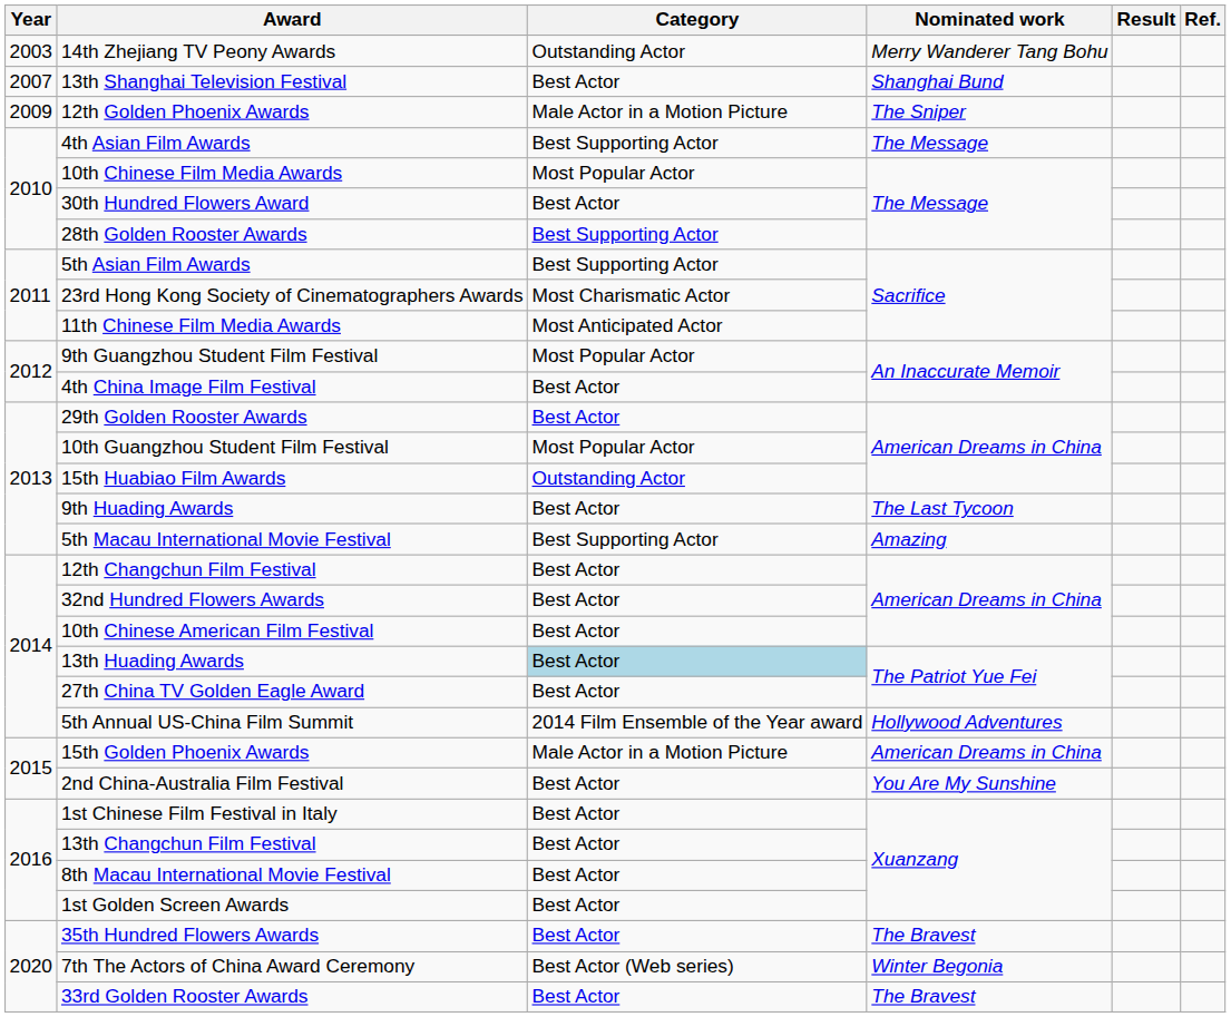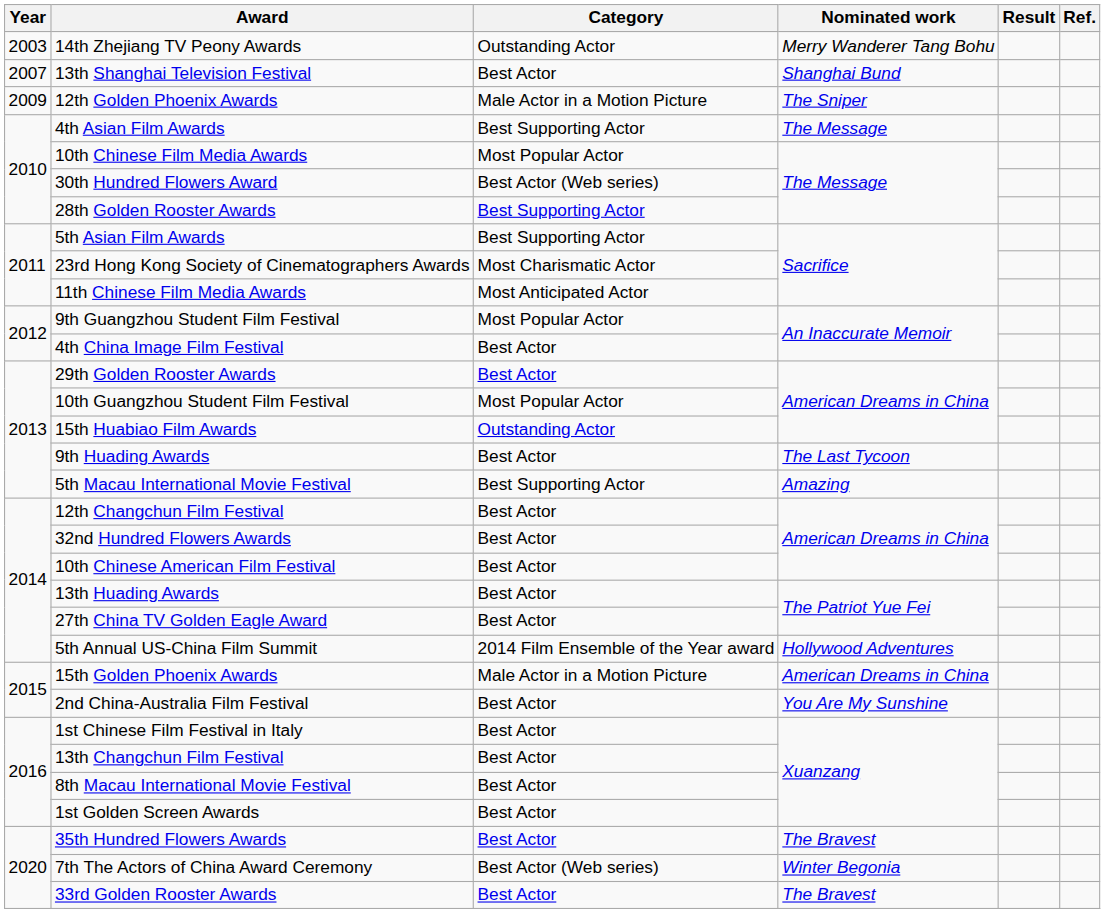30th Hundred Flowers Award | Category: Best Actor -> Best Actor (Web series)
13th Huading Awards | Category: lightblue background -> no background
